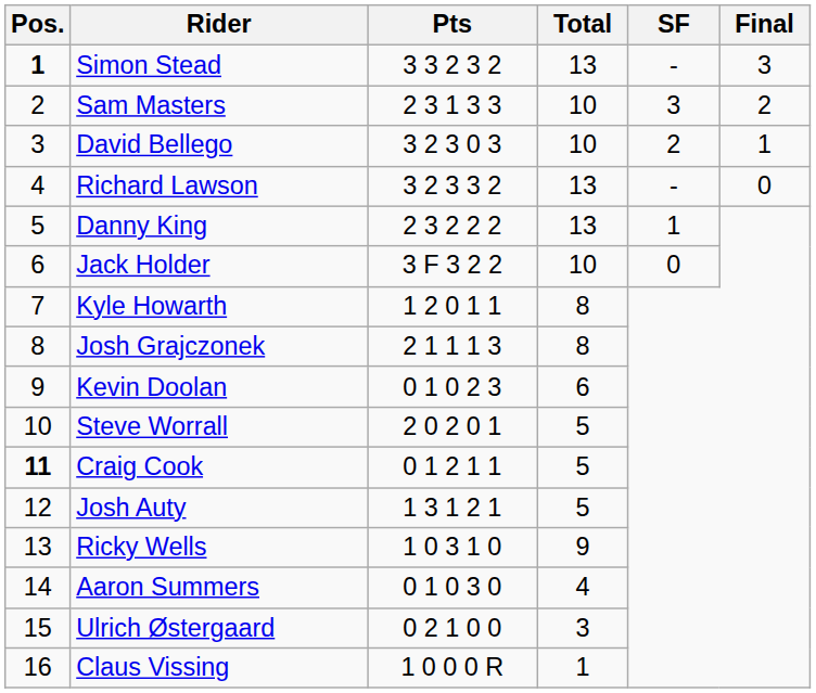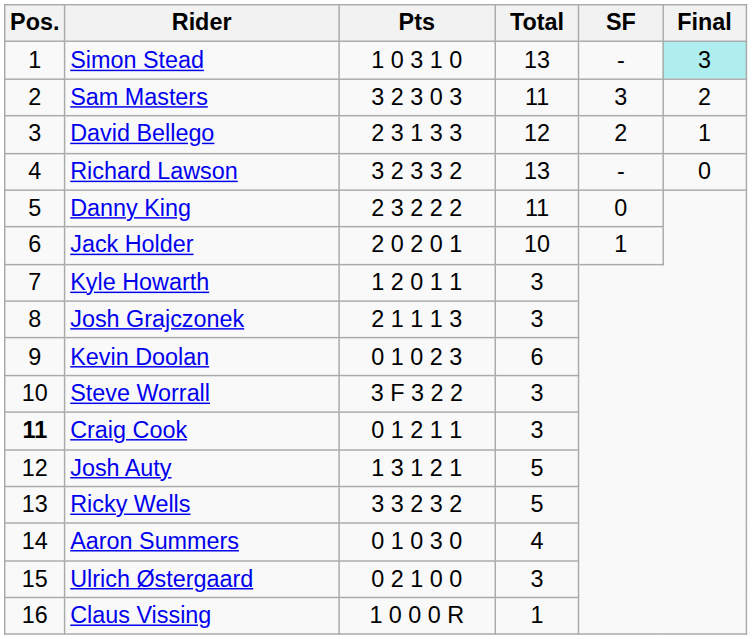Simon Stead | Pos.: bold -> normal
Simon Stead | Pts: 3 3 2 3 2 -> 1 0 3 1 0
Simon Stead | Final: no background -> paleturquoise background
Sam Masters | Pts: 2 3 1 3 3 -> 3 2 3 0 3
Sam Masters | Total: 10 -> 11
David Bellego | Pts: 3 2 3 0 3 -> 2 3 1 3 3
David Bellego | Total: 10 -> 12
Danny King | Total: 13 -> 11
Danny King | SF: 1 -> 0
Jack Holder | Pts: 3 F 3 2 2 -> 2 0 2 0 1
Jack Holder | SF: 0 -> 1
Kyle Howarth | Total: 8 -> 3
Josh Grajczonek | Total: 8 -> 3
Steve Worrall | Pts: 2 0 2 0 1 -> 3 F 3 2 2
Steve Worrall | Total: 5 -> 3
Craig Cook | Total: 5 -> 3
Ricky Wells | Pts: 1 0 3 1 0 -> 3 3 2 3 2
Ricky Wells | Total: 9 -> 5
